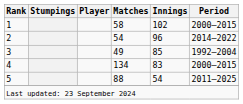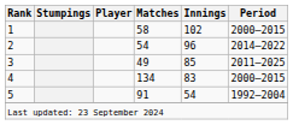3 | Period: 1992–2004 -> 2011–2025
5 | Matches: 88 -> 91
5 | Period: 2011–2025 -> 1992–2004
